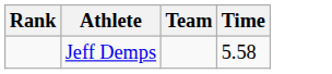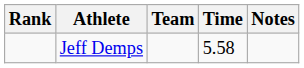+ column: Notes
